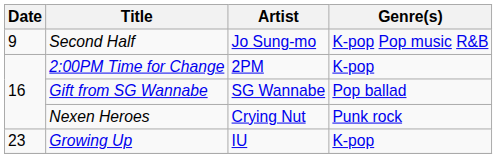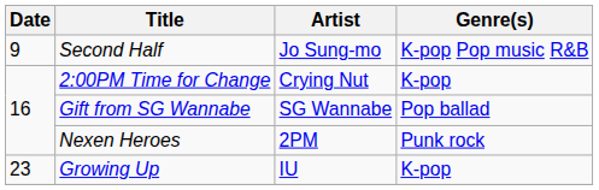2:00PM Time for Change | Artist: 2PM -> Crying Nut
Nexen Heroes | Artist: Crying Nut -> 2PM
